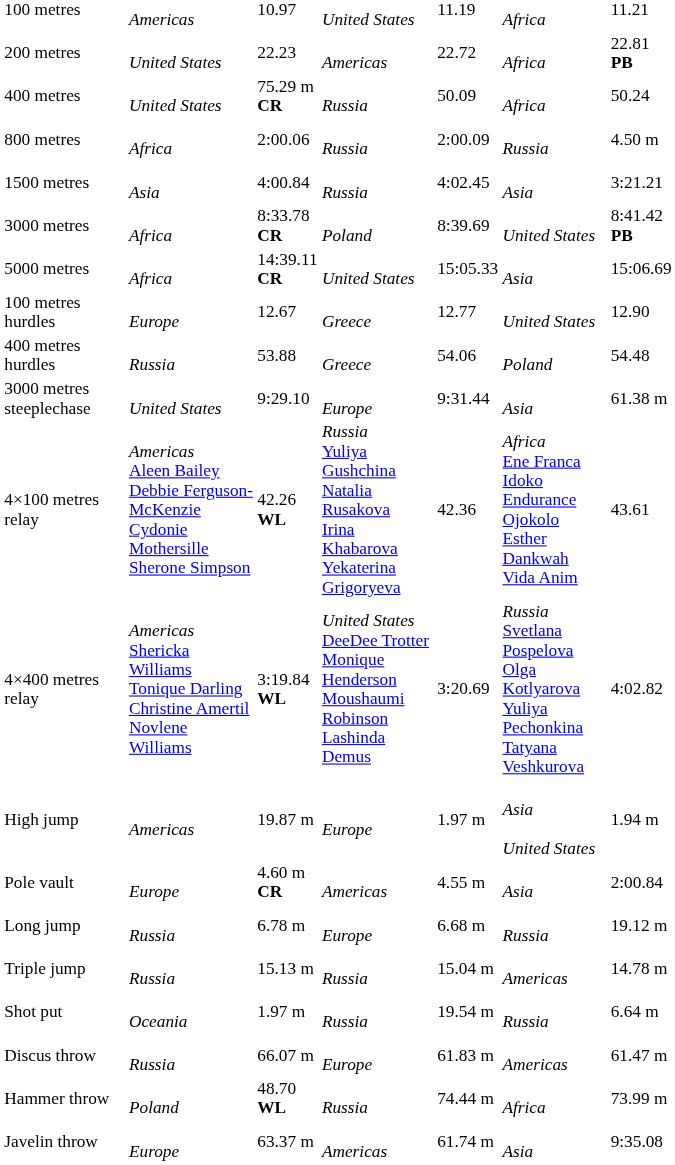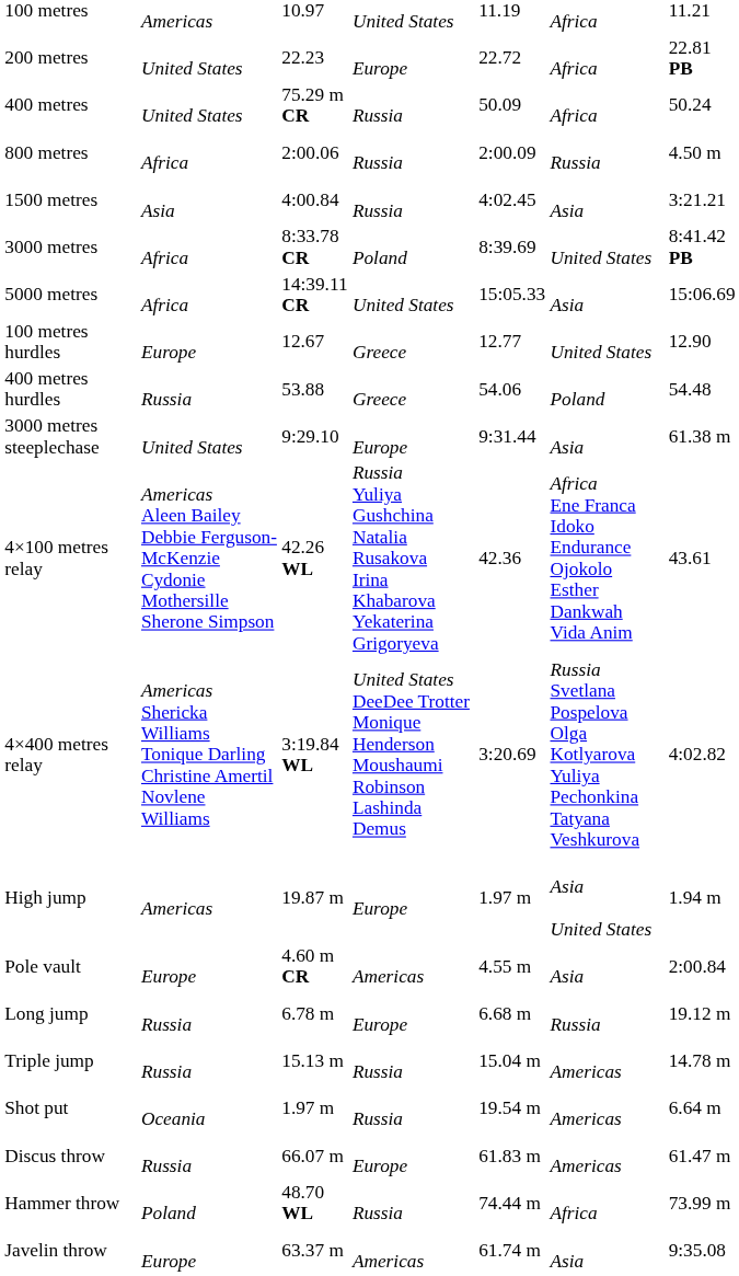200 metres | column 4: Americas -> Europe
Shot put | column 6: Russia -> Americas
